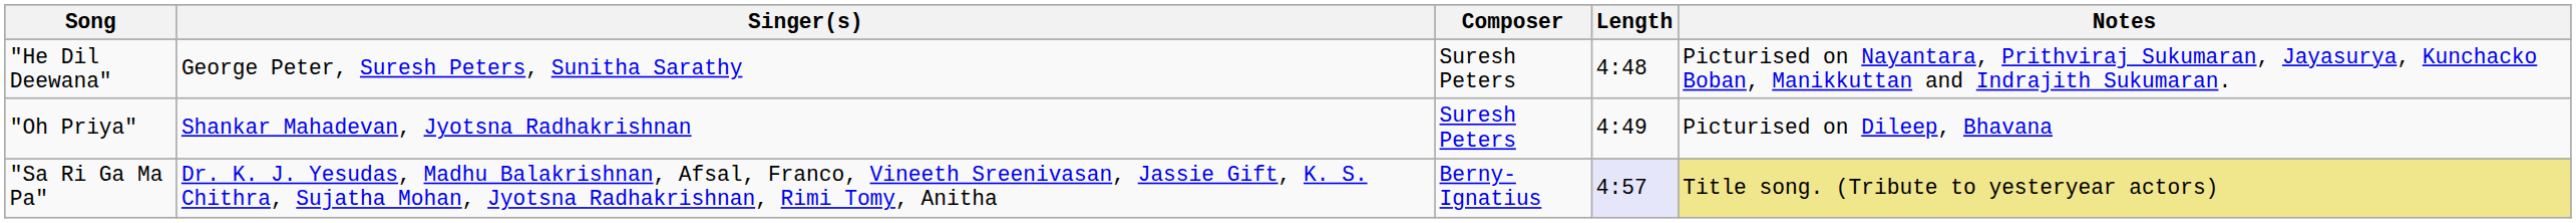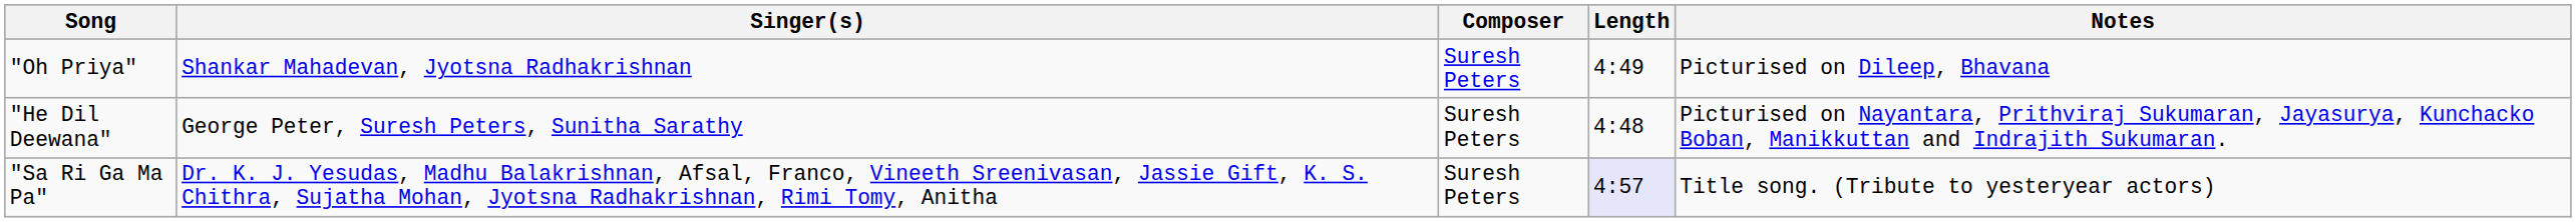rows swapped: "Oh Priya" <-> "He Dil Deewana"
"Sa Ri Ga Ma Pa" | Composer: Berny-Ignatius -> Suresh Peters
"Sa Ri Ga Ma Pa" | Notes: khaki background -> no background
